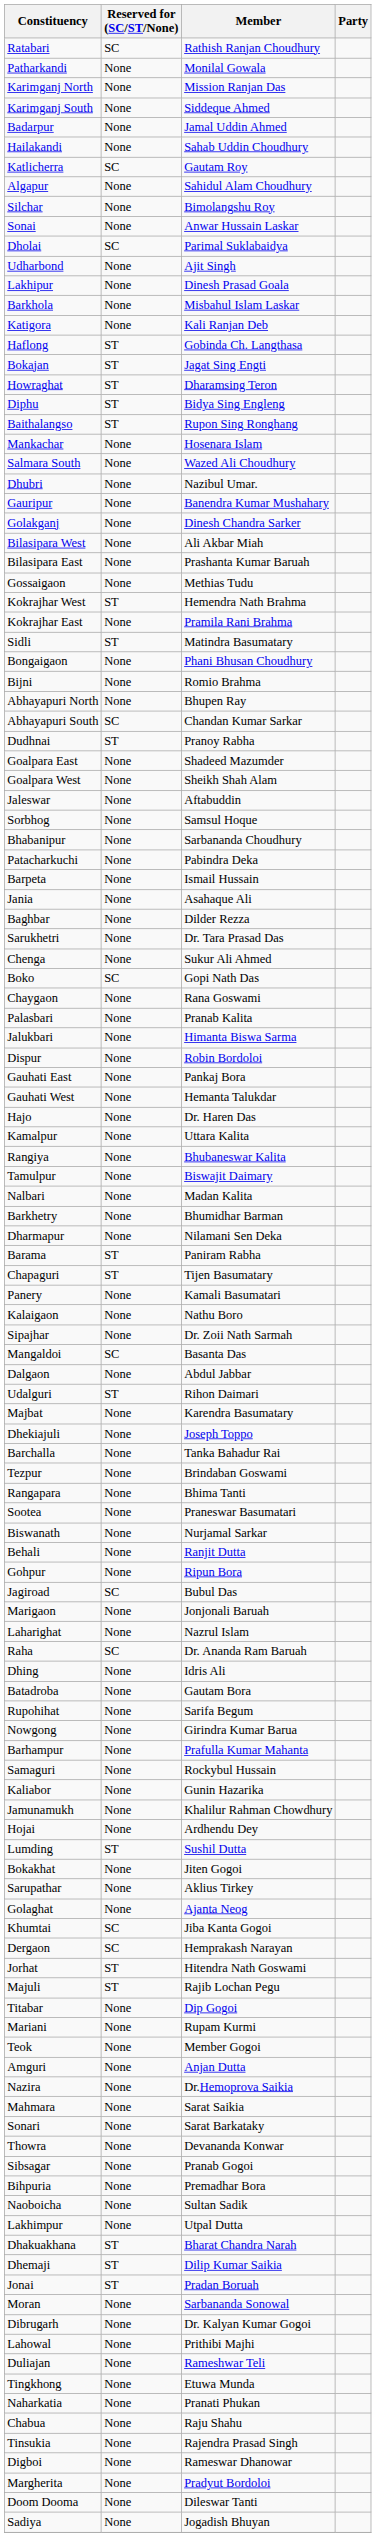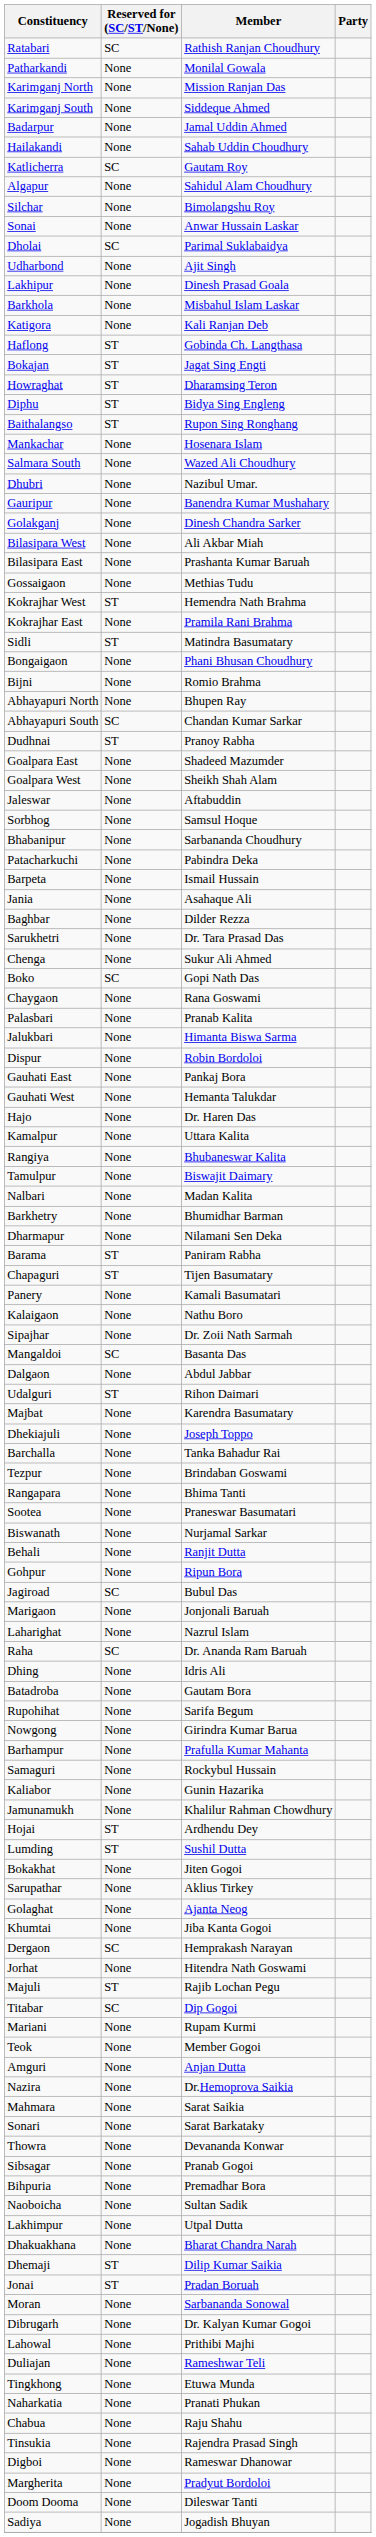Hojai | Reserved for (SC/ST/None): None -> ST
Khumtai | Reserved for (SC/ST/None): SC -> None
Jorhat | Reserved for (SC/ST/None): ST -> None
Titabar | Reserved for (SC/ST/None): None -> SC
Dhakuakhana | Reserved for (SC/ST/None): ST -> None
